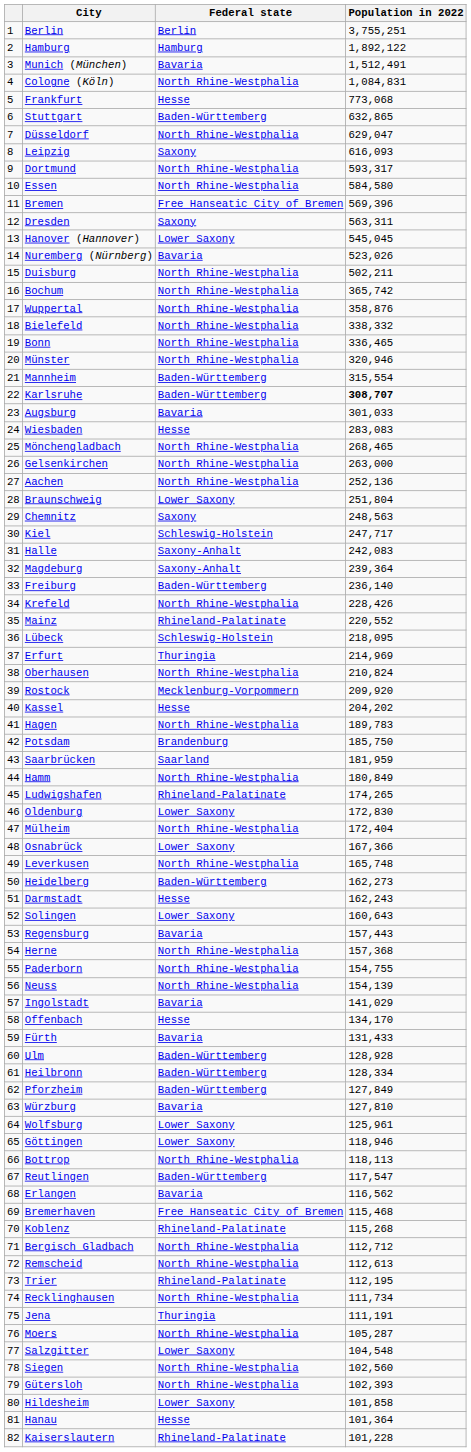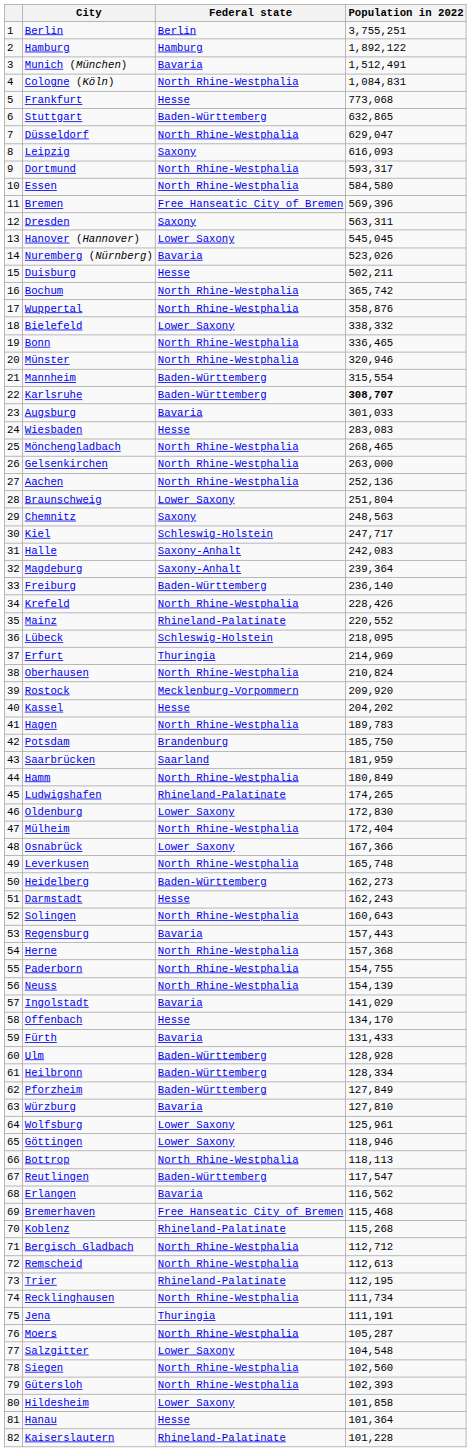Duisburg | Federal state: North Rhine-Westphalia -> Hesse
Bielefeld | Federal state: North Rhine-Westphalia -> Lower Saxony
Solingen | Federal state: Lower Saxony -> North Rhine-Westphalia
